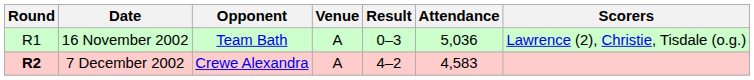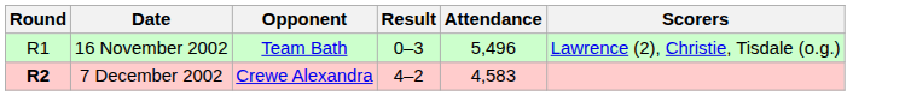- column: Venue | A | A
16 November 2002 | Attendance: 5,036 -> 5,496
